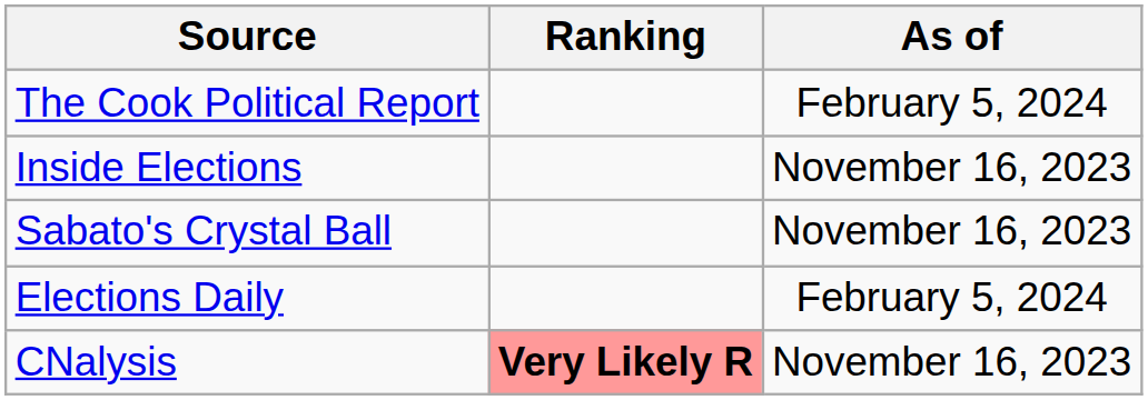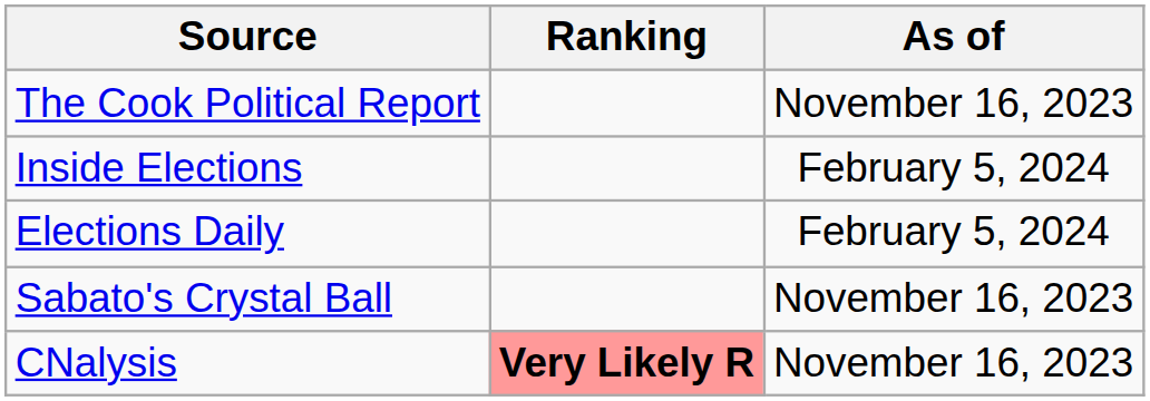The Cook Political Report | As of: February 5, 2024 -> November 16, 2023
Inside Elections | As of: November 16, 2023 -> February 5, 2024
rows swapped: Sabato's Crystal Ball <-> Elections Daily
